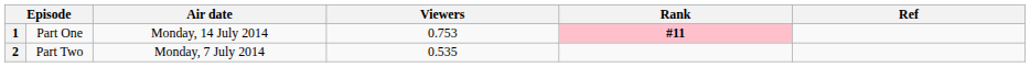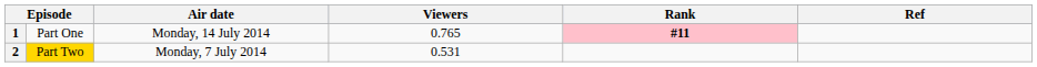1 | Viewers: 0.753 -> 0.765
2 | column 2: no background -> gold background
2 | Viewers: 0.535 -> 0.531
